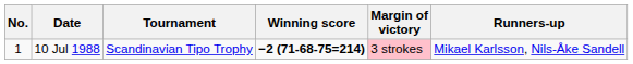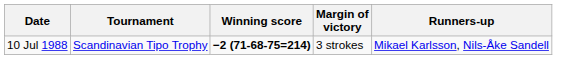- column: No. | 1
10 Jul 1988 | Margin of victory: pink background -> no background
